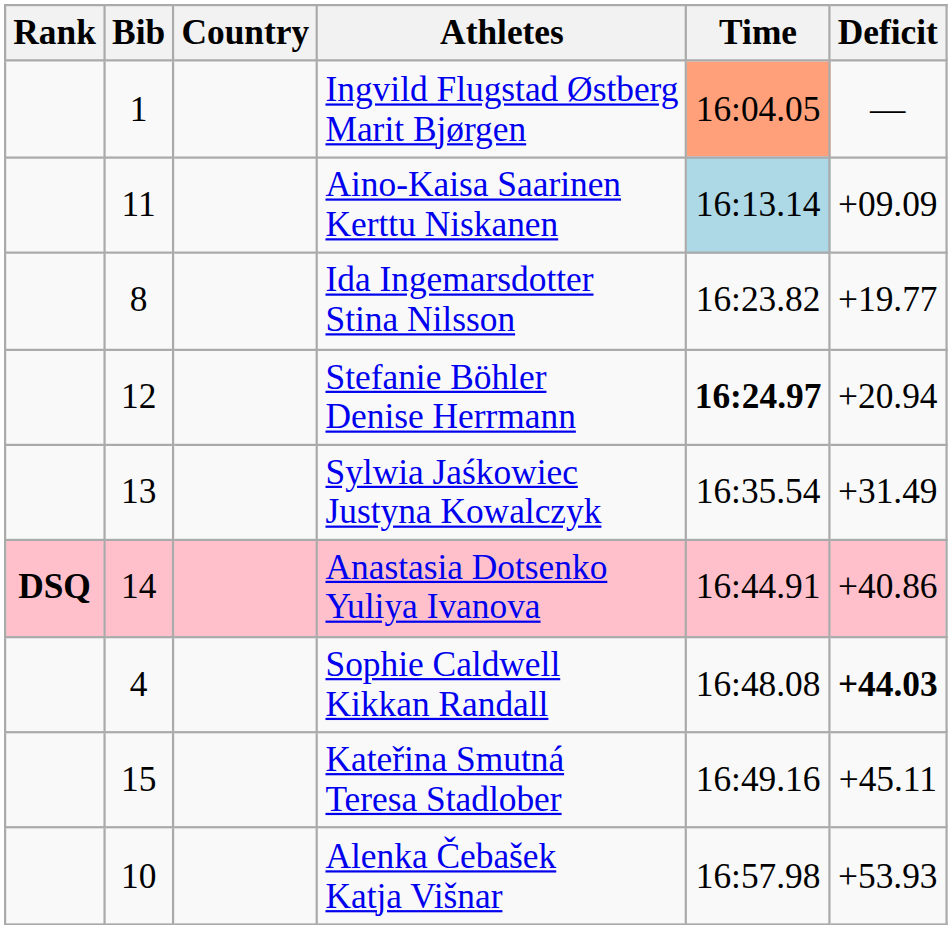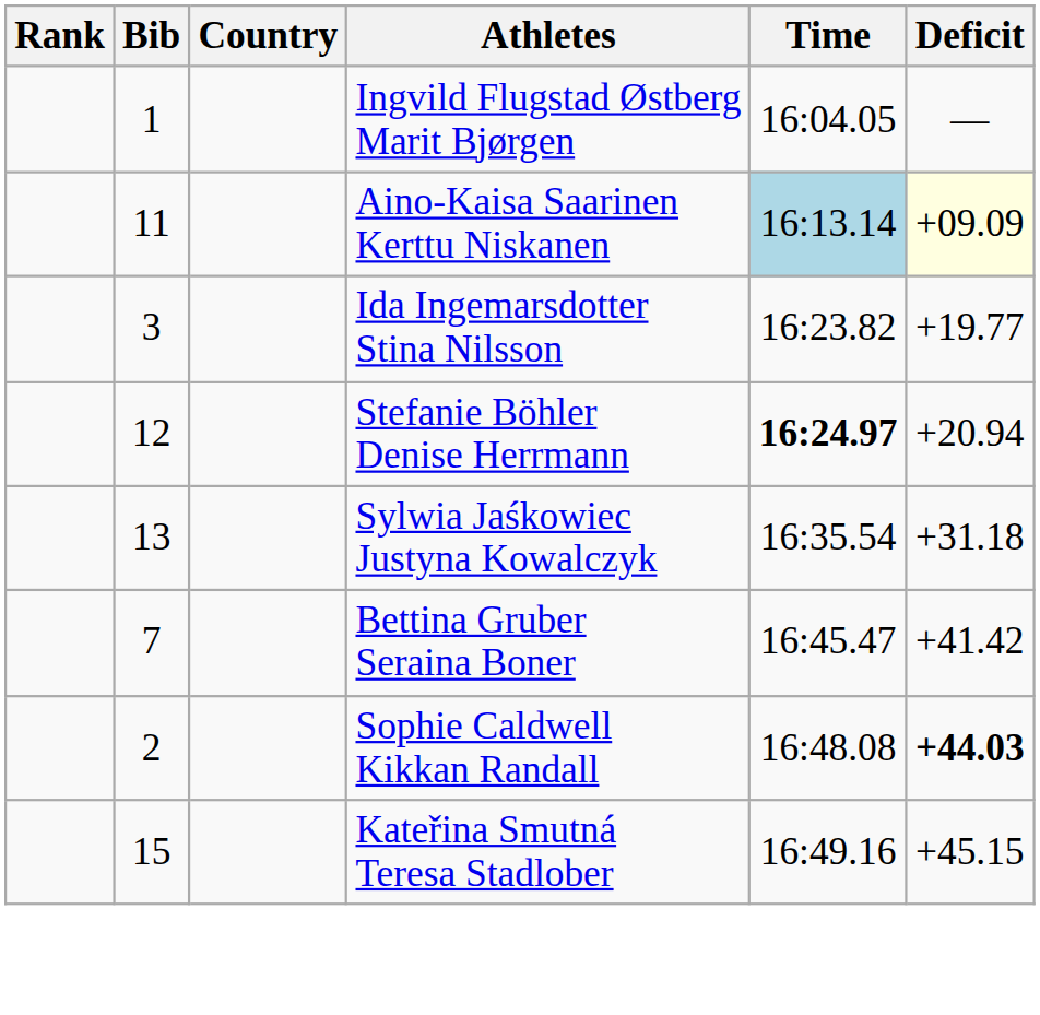Ingvild Flugstad Østberg Marit Bjørgen | Time: lightsalmon background -> no background
Aino-Kaisa Saarinen Kerttu Niskanen | Deficit: no background -> lightyellow background
Ida Ingemarsdotter Stina Nilsson | Bib: 8 -> 3
Sylwia Jaśkowiec Justyna Kowalczyk | Deficit: +31.49 -> +31.18
- row: DSQ | 14 | Anastasia Dotsenko Yuliya Ivanova | 16:44.91 | +40.86
+ row: 7 | Bettina Gruber Seraina Boner | 16:45.47 | +41.42
Sophie Caldwell Kikkan Randall | Bib: 4 -> 2
Kateřina Smutná Teresa Stadlober | Deficit: +45.11 -> +45.15
- row: 10 | Alenka Čebašek Katja Višnar | 16:57.98 | +53.93
